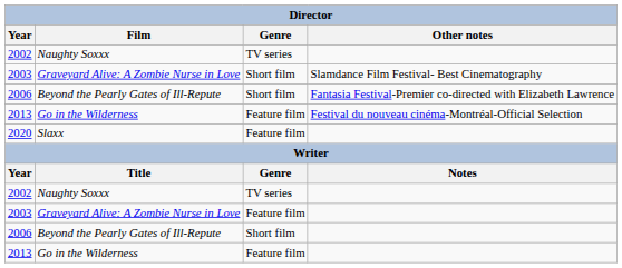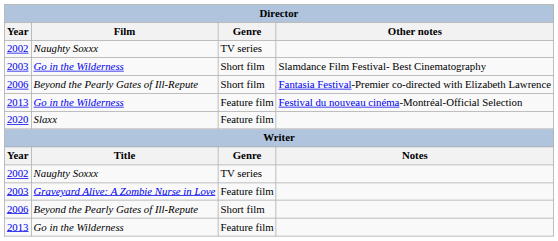2003 / Slamdance Film Festival- Best Cinematography | Film: Graveyard Alive: A Zombie Nurse in Love -> Go in the Wilderness
